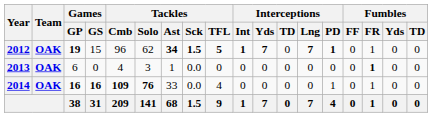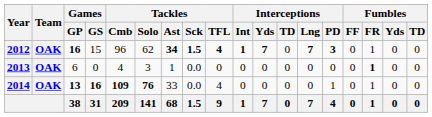2012 | Games / GP: 19 -> 16
2012 | Tackles / TFL: 5 -> 4
2012 | Interceptions / PD: 1 -> 3
2014 | Games / GP: 16 -> 13
